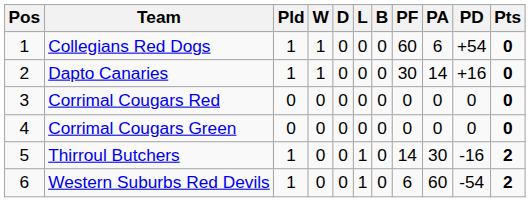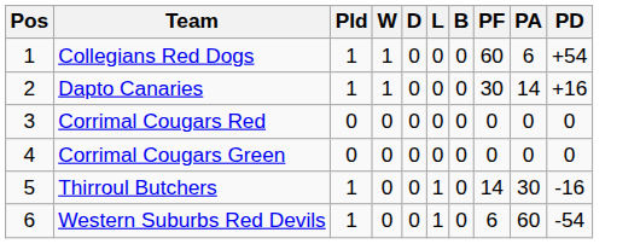- column: Pts | 0 | 0 | 0 | 0 | 2 | 2
